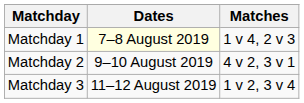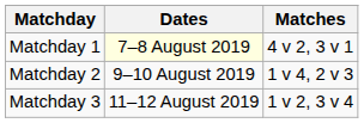Matchday 1 | Matches: 1 v 4, 2 v 3 -> 4 v 2, 3 v 1
Matchday 2 | Matches: 4 v 2, 3 v 1 -> 1 v 4, 2 v 3
